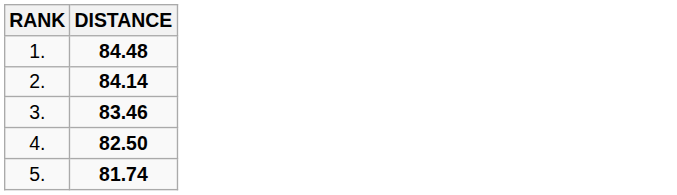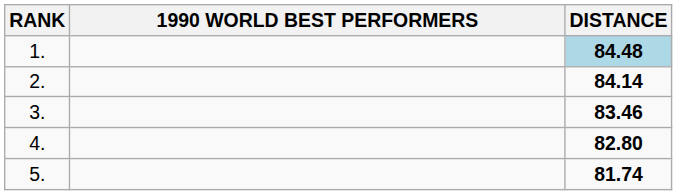+ column: 1990 WORLD BEST PERFORMERS
1. | DISTANCE: no background -> lightblue background
4. | DISTANCE: 82.50 -> 82.80
